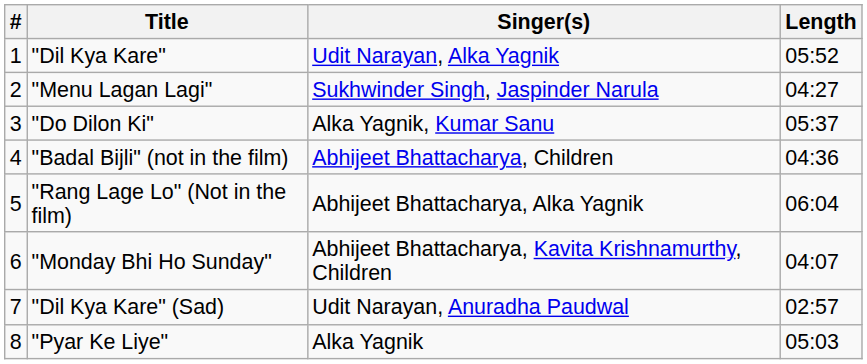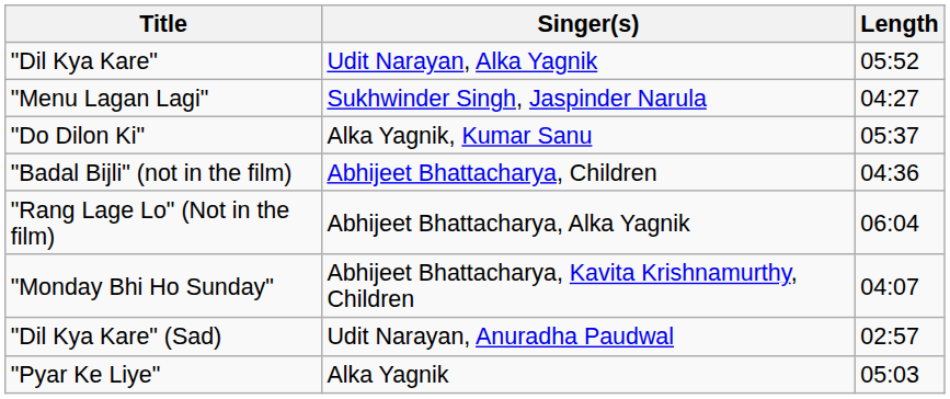- column: # | 1 | 2 | 3 | 4 | 5 | 6 | 7 | 8
